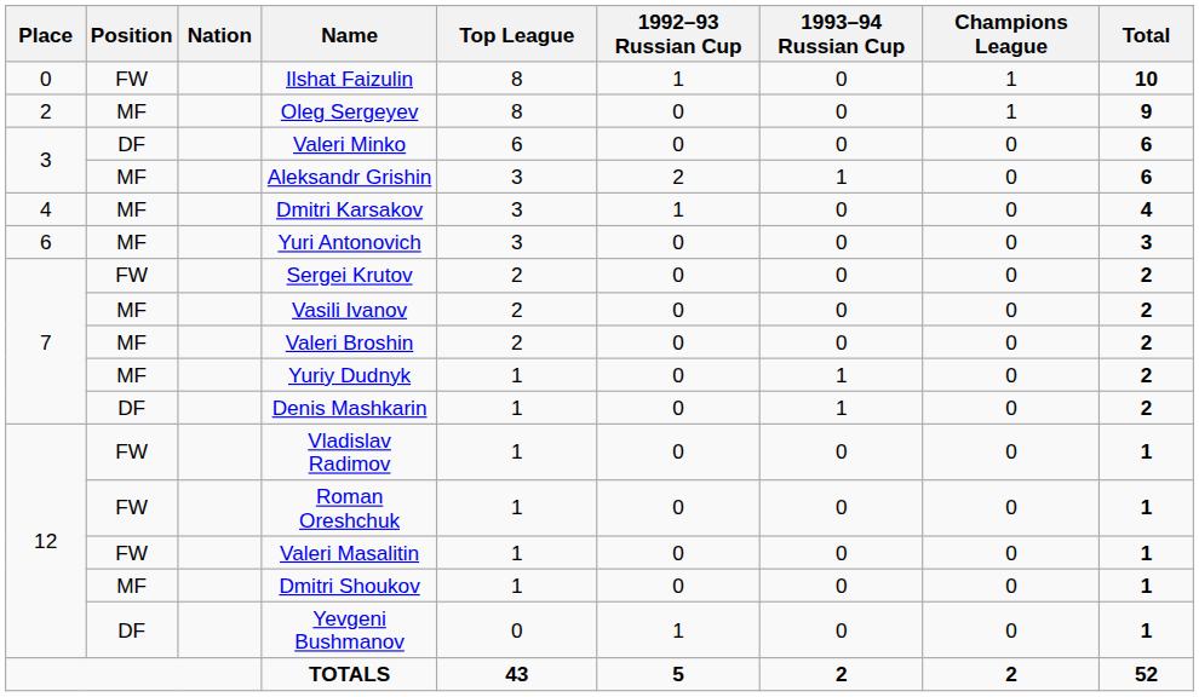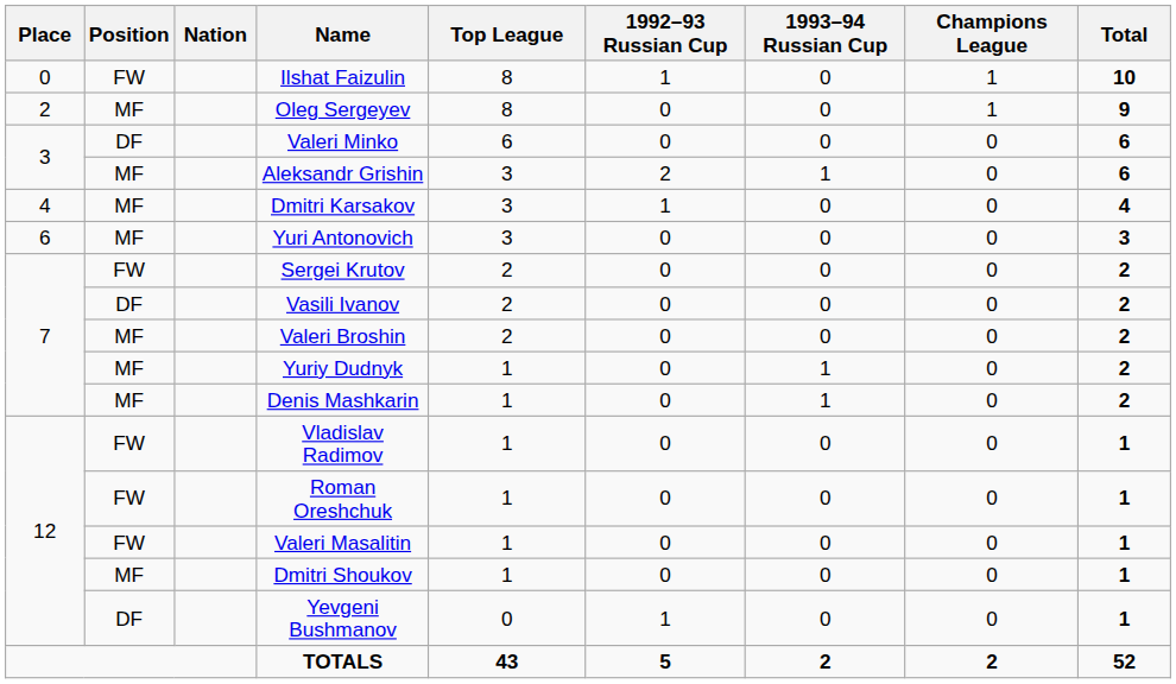Vasili Ivanov | Position: MF -> DF
Denis Mashkarin | Position: DF -> MF
